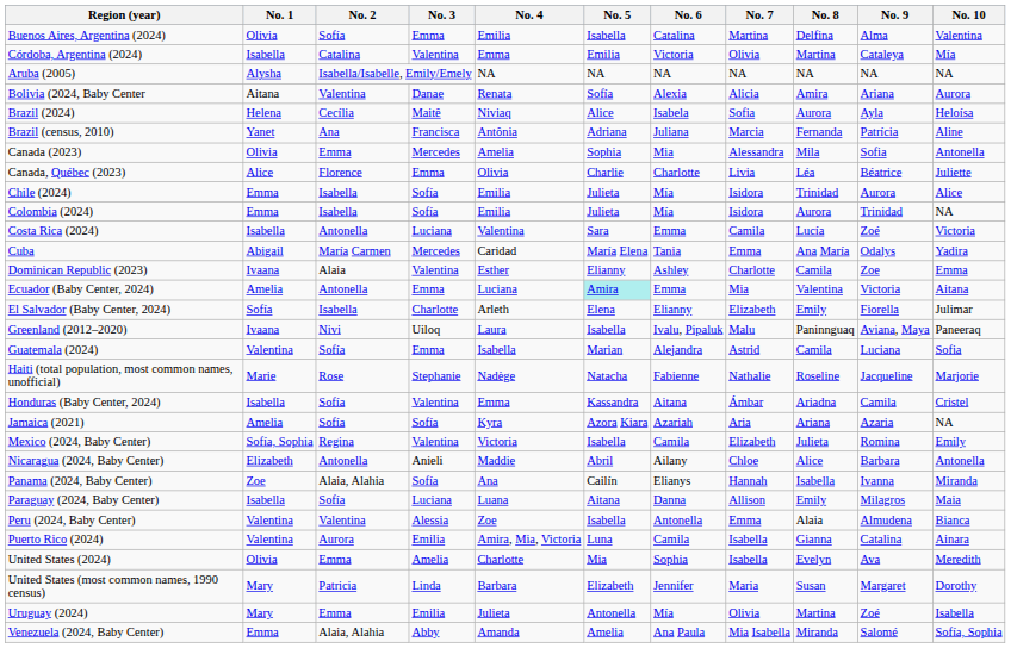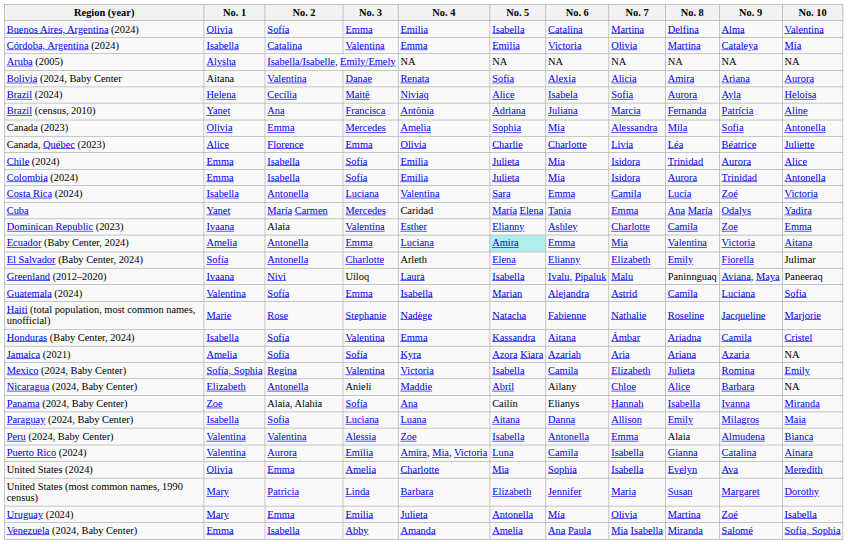Colombia (2024) | No. 10: NA -> Antonella
Cuba | No. 1: Abigail -> Yanet
El Salvador (Baby Center, 2024) | No. 2: Isabella -> Antonella
Nicaragua (2024, Baby Center) | No. 10: Antonella -> NA
Venezuela (2024, Baby Center) | No. 2: Alaia, Alahia -> Isabella
